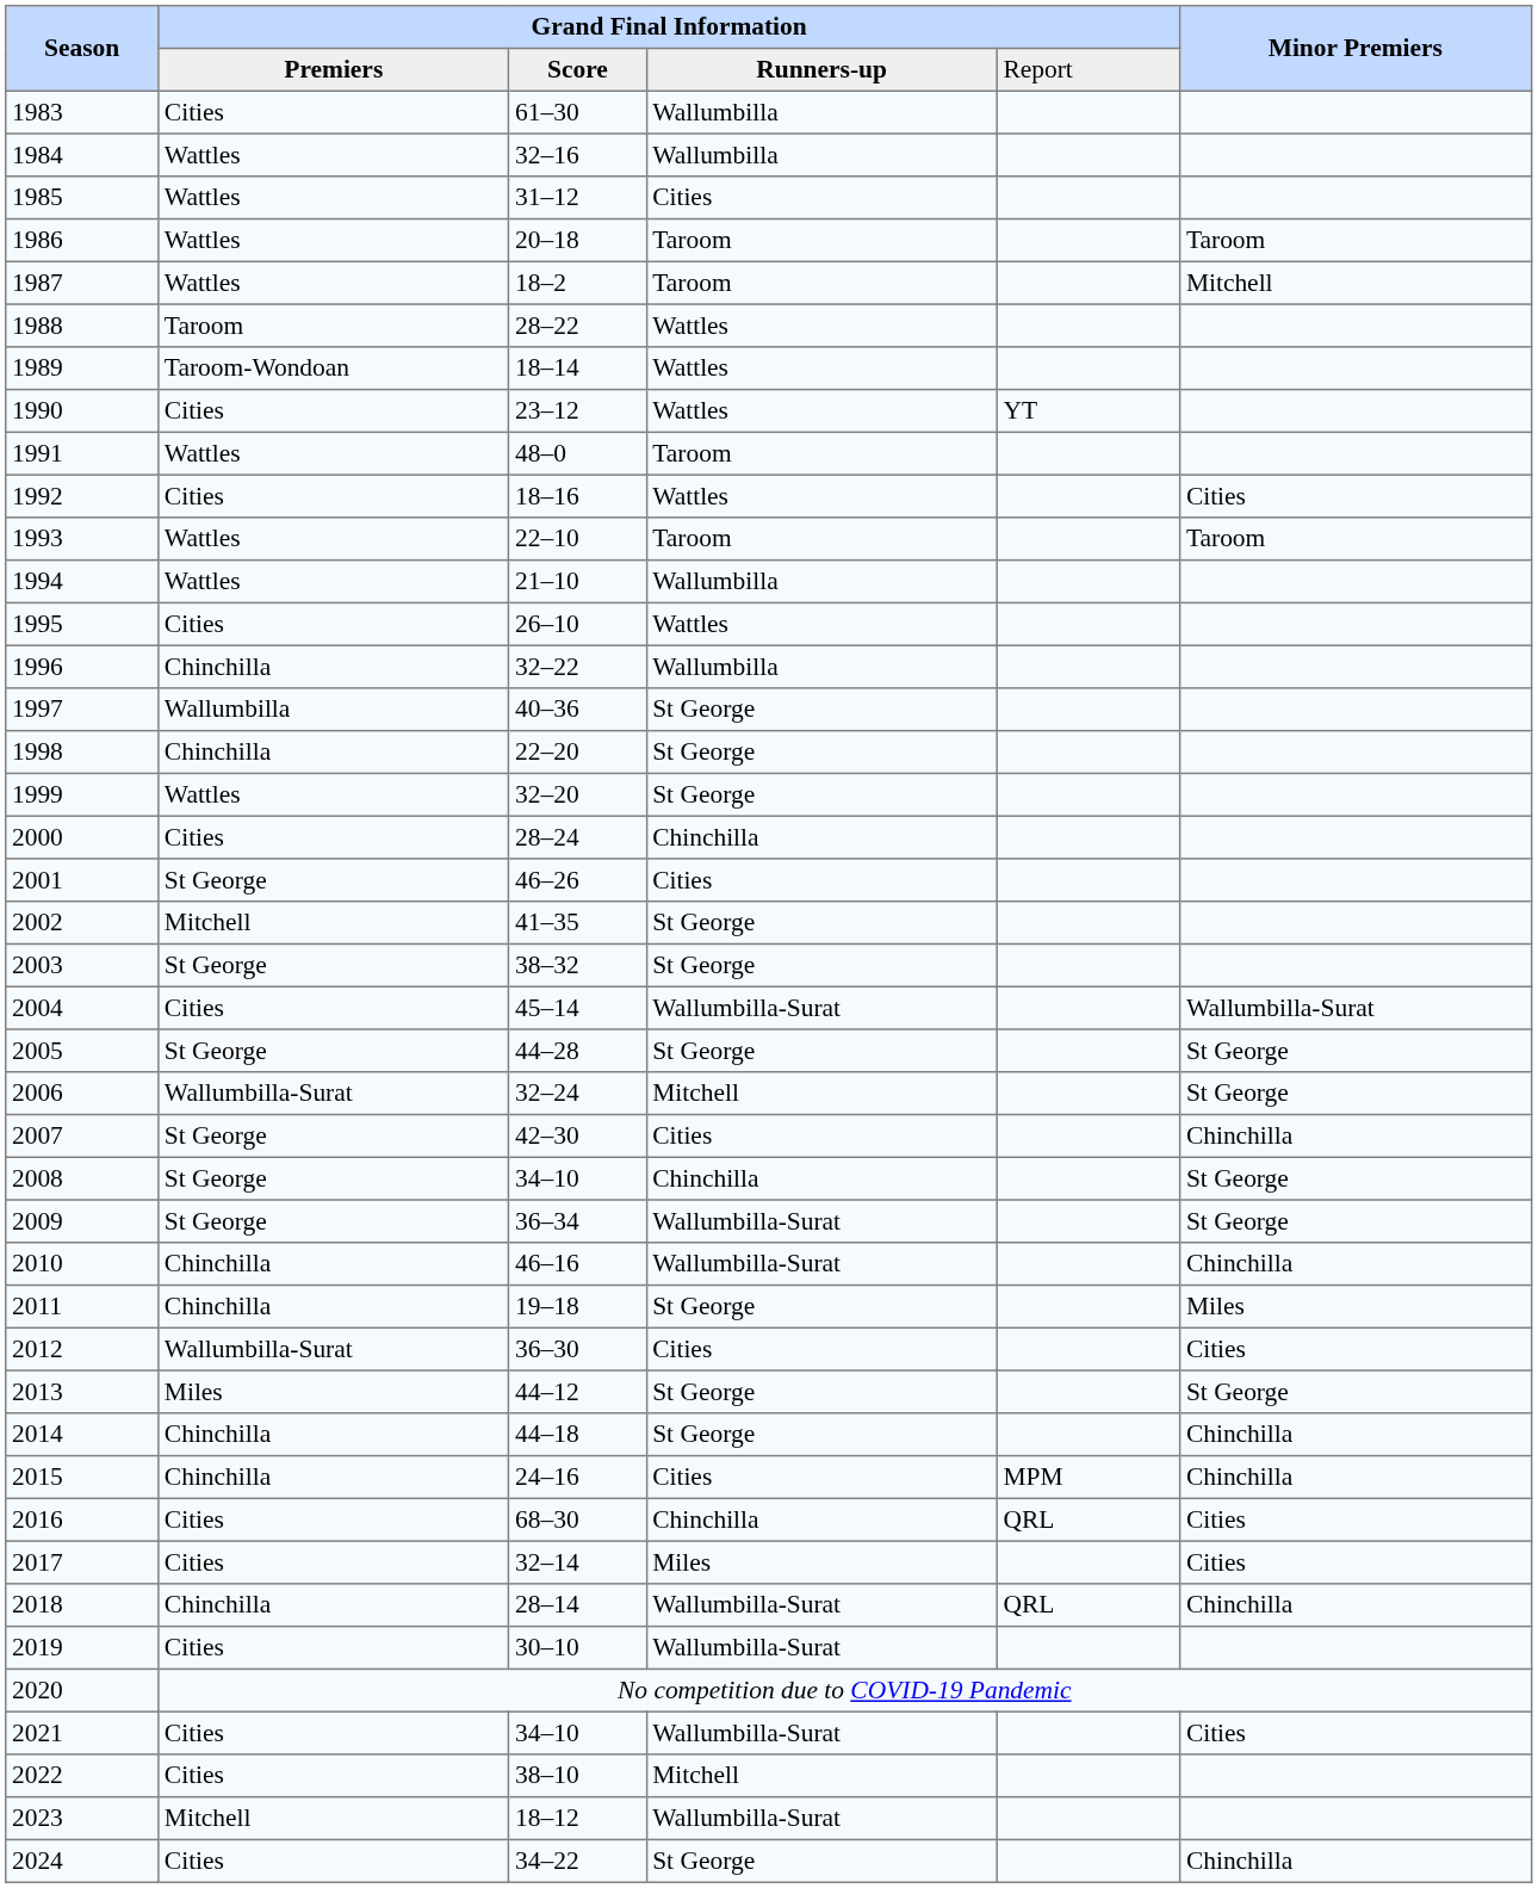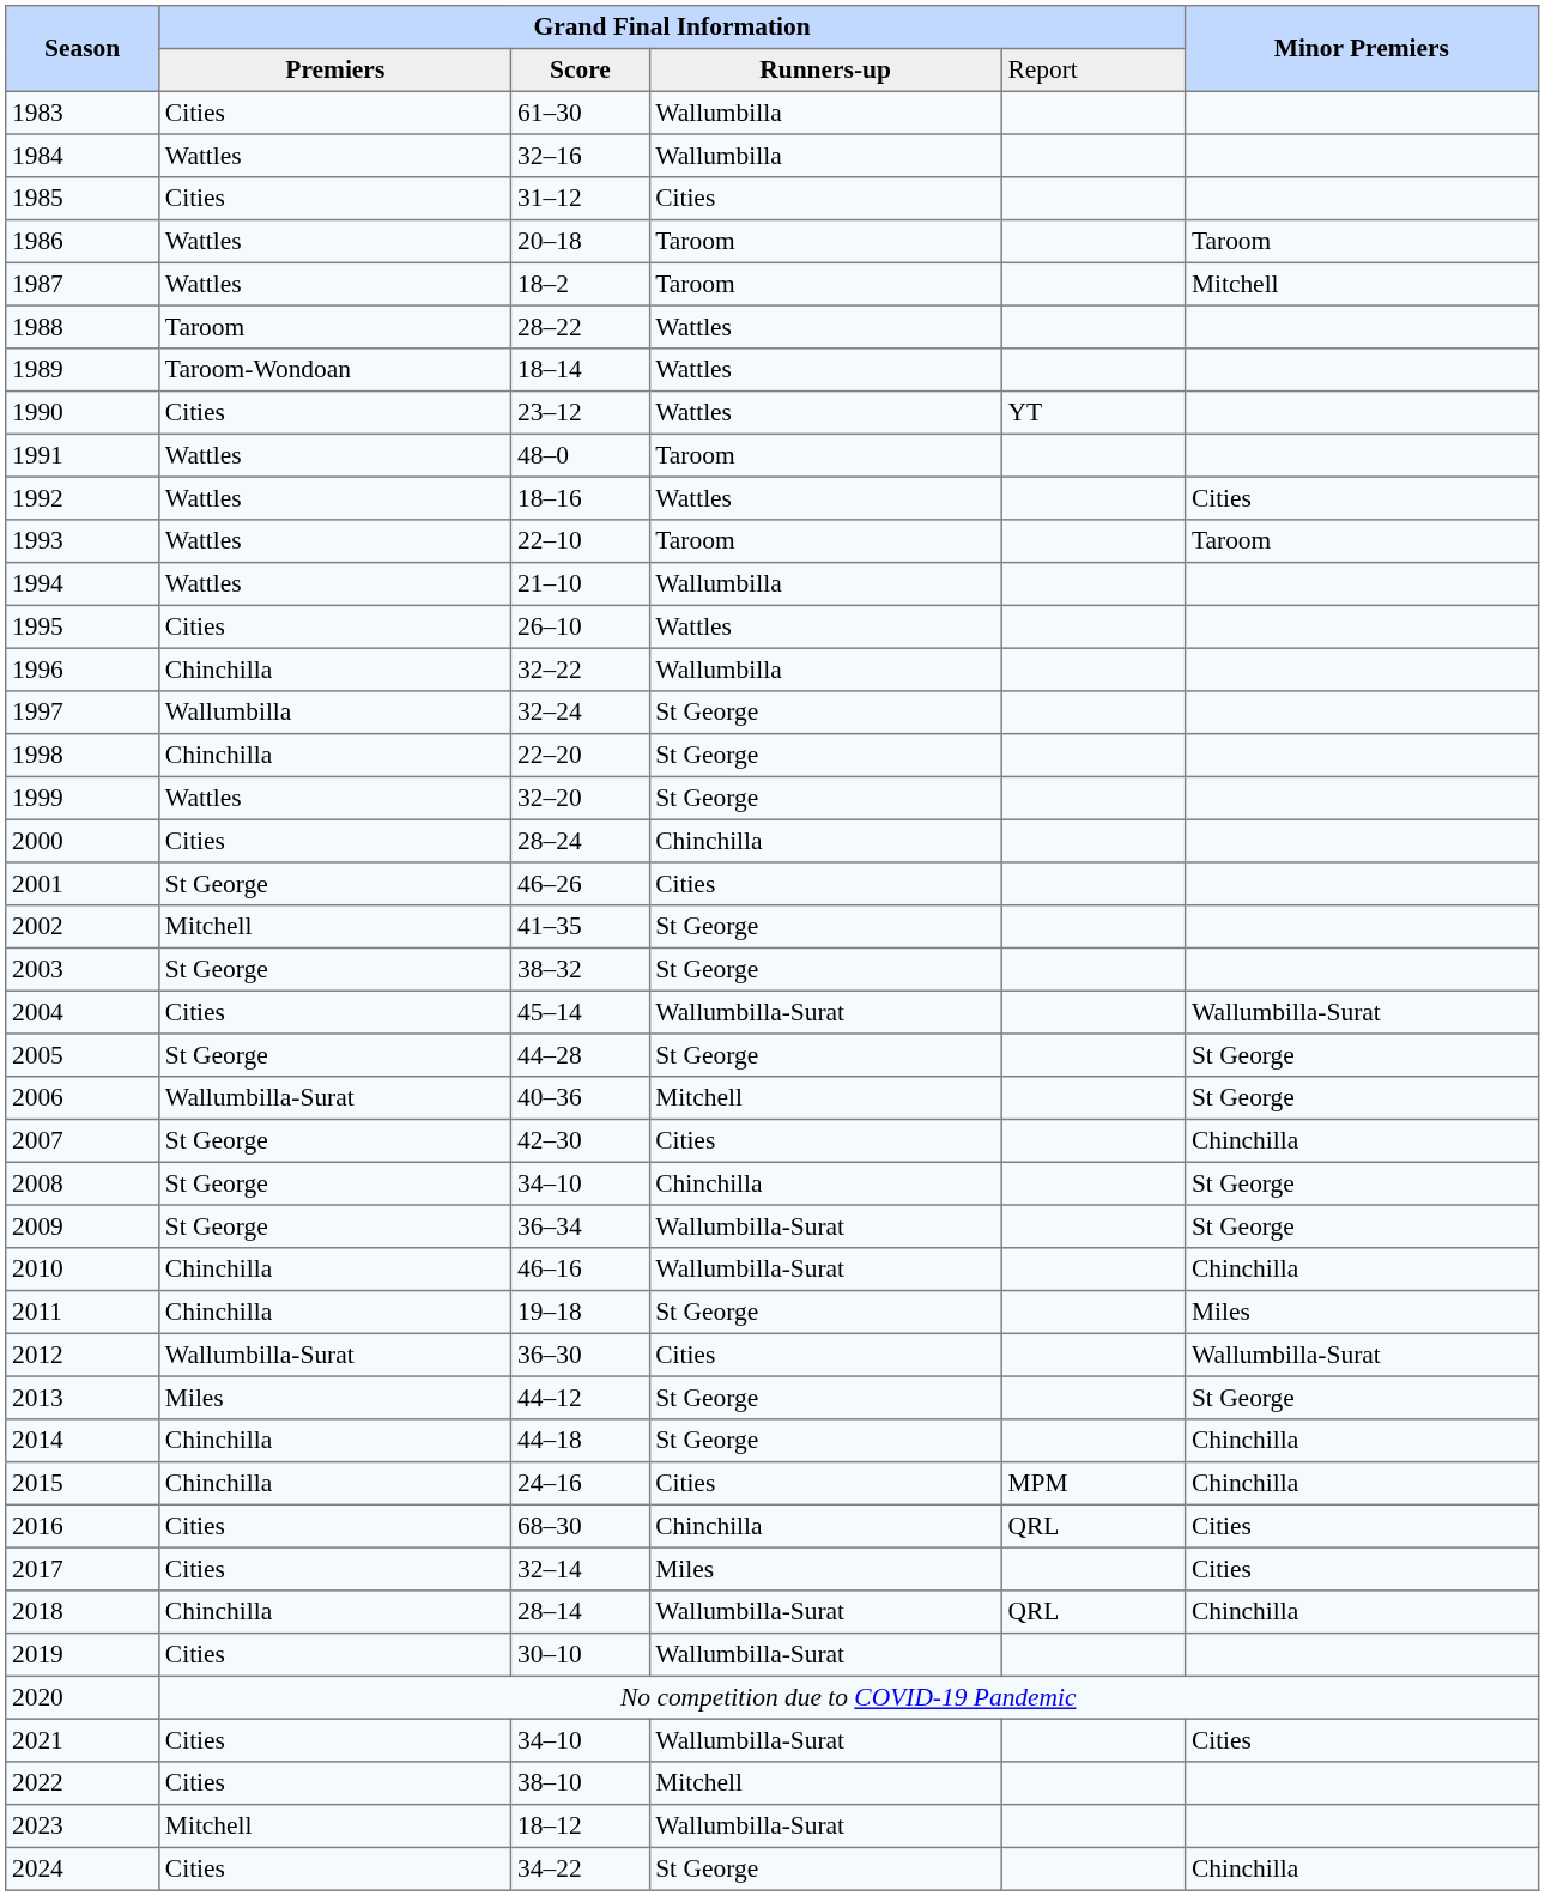1985 | column 2: Wattles -> Cities
1992 | column 2: Cities -> Wattles
1997 | column 3: 40–36 -> 32–24
2006 | column 3: 32–24 -> 40–36
2012 | Minor Premiers: Cities -> Wallumbilla-Surat
